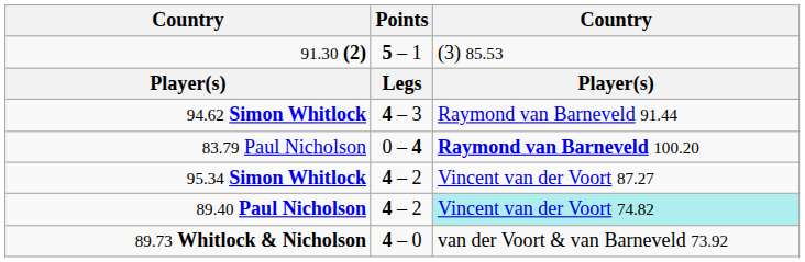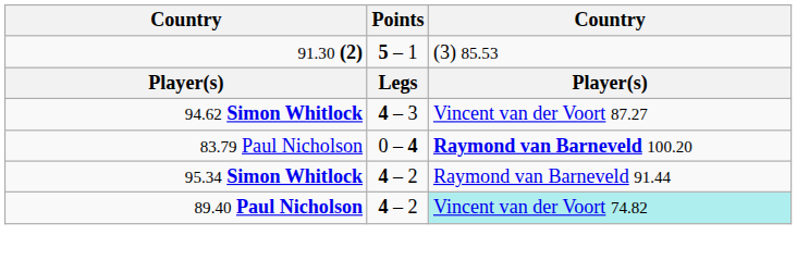94.62 Simon Whitlock | column 3: Raymond van Barneveld 91.44 -> Vincent van der Voort 87.27
95.34 Simon Whitlock | column 3: Vincent van der Voort 87.27 -> Raymond van Barneveld 91.44
- row: 89.73 Whitlock & Nicholson | 4 – 0 | van der Voort & van Barneveld 73.92
